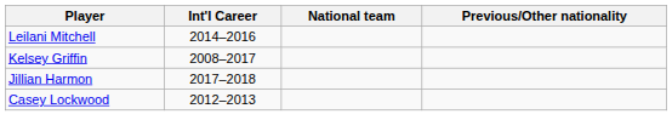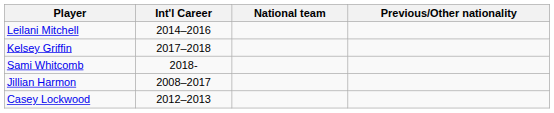Kelsey Griffin | Int'l Career: 2008–2017 -> 2017–2018
+ row: Sami Whitcomb | 2018-
Jillian Harmon | Int'l Career: 2017–2018 -> 2008–2017
